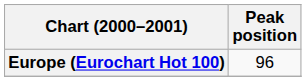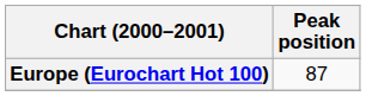Europe (Eurochart Hot 100) | Peak position: 96 -> 87
